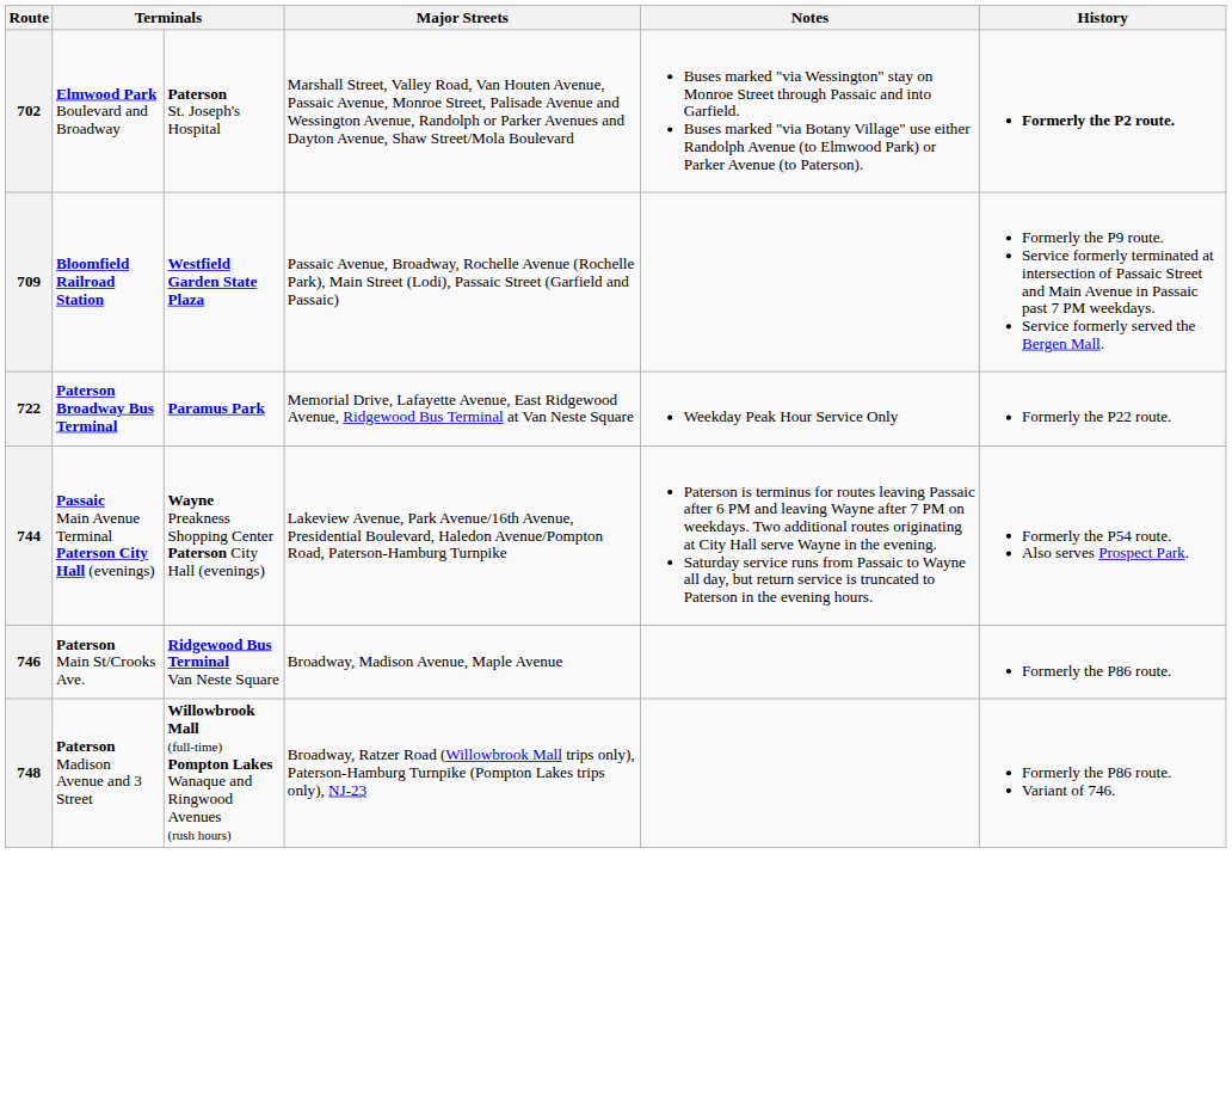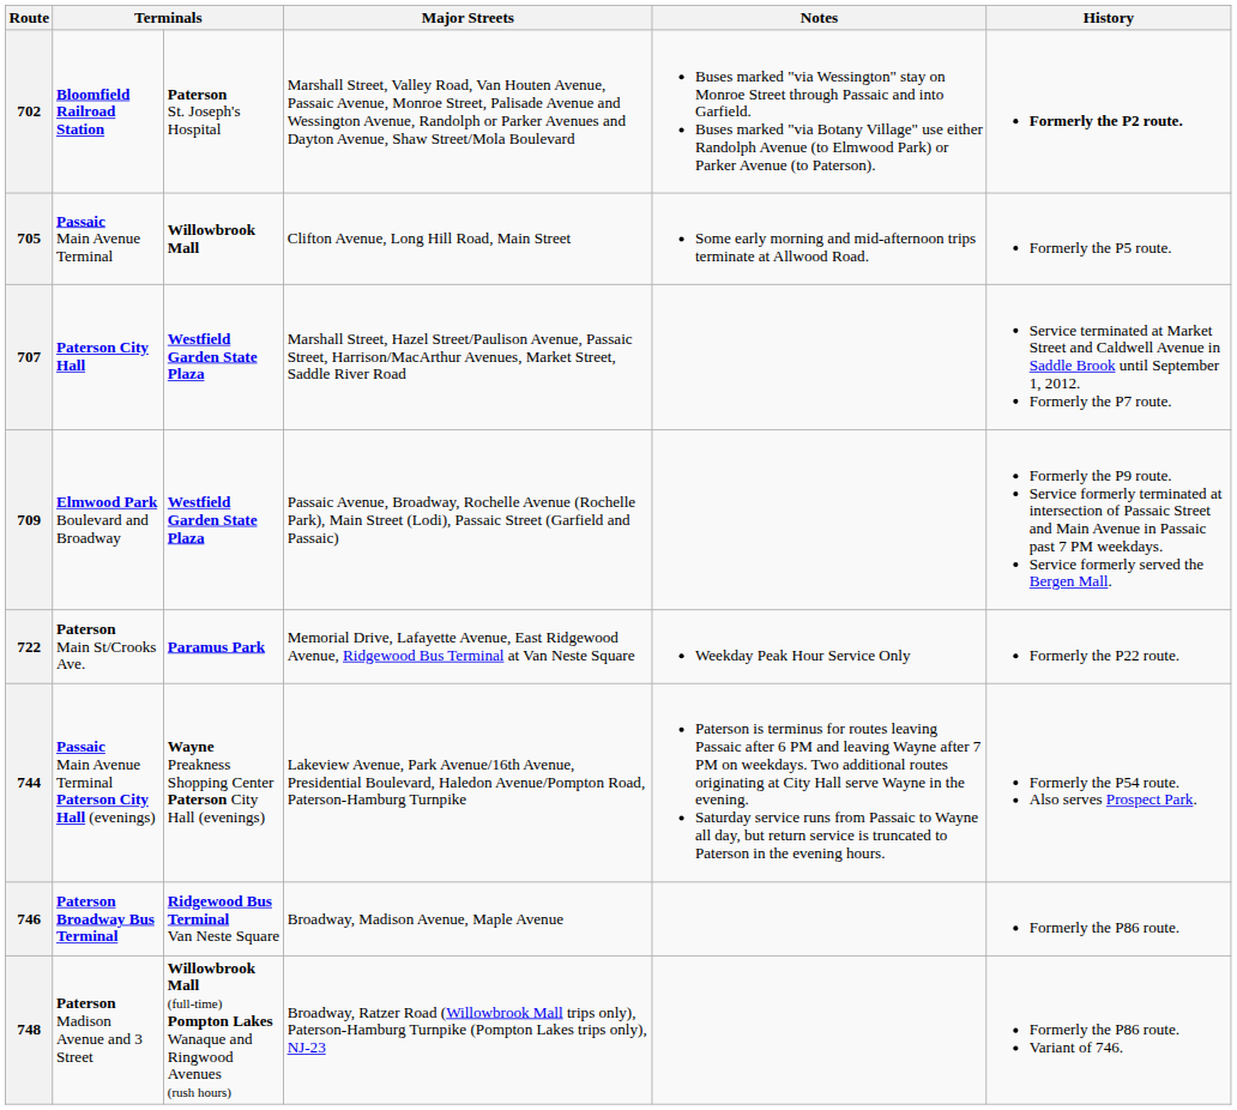702 | column 2: Elmwood Park Boulevard and Broadway -> Bloomfield Railroad Station
+ row: 705 | Passaic Main Avenue Terminal | Willowbrook Mall | Clifton Avenue, Long Hill Road, Main Street | Some early morning and mid-afternoon trips terminate at Allwood Road. | Formerly the P5 route.
+ row: 707 | Paterson City Hall | Westfield Garden State Plaza | Marshall Street, Hazel Street/Paulison Avenue, Passaic Street, Harrison/MacArthur Avenues, Market Street, Saddle River Road | Service terminated at Market Street and Caldwell Avenue in Saddle Brook until September 1, 2012. Formerly the P7 route.
709 | column 2: Bloomfield Railroad Station -> Elmwood Park Boulevard and Broadway
722 | column 2: Paterson Broadway Bus Terminal -> Paterson Main St/Crooks Ave.
746 | column 2: Paterson Main St/Crooks Ave. -> Paterson Broadway Bus Terminal
